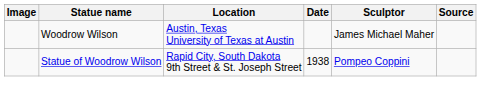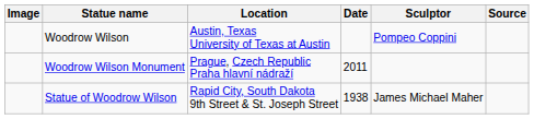Woodrow Wilson | Sculptor: James Michael Maher -> Pompeo Coppini
+ row: Woodrow Wilson Monument | Prague, Czech Republic Praha hlavní nádraží | 2011
Statue of Woodrow Wilson | Sculptor: Pompeo Coppini -> James Michael Maher
